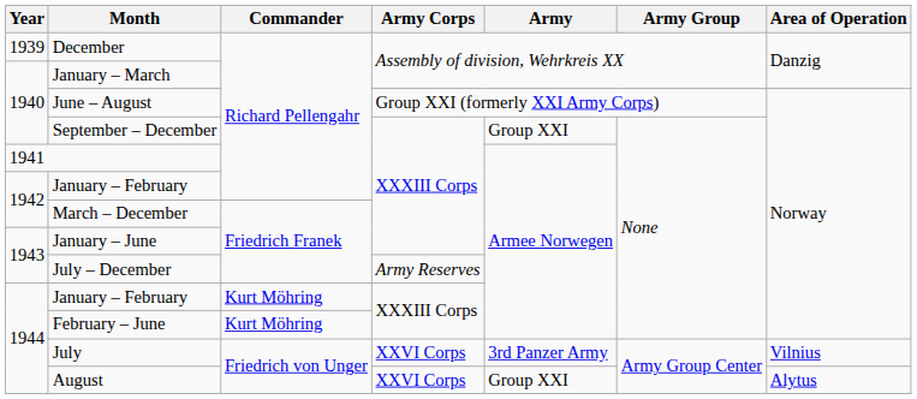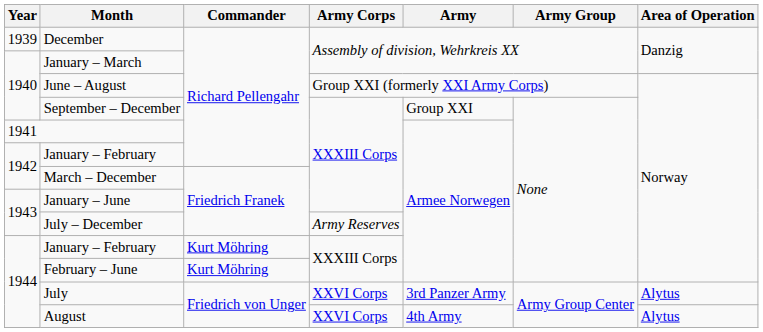July | Area of Operation: Vilnius -> Alytus
August | Army: Group XXI -> 4th Army
